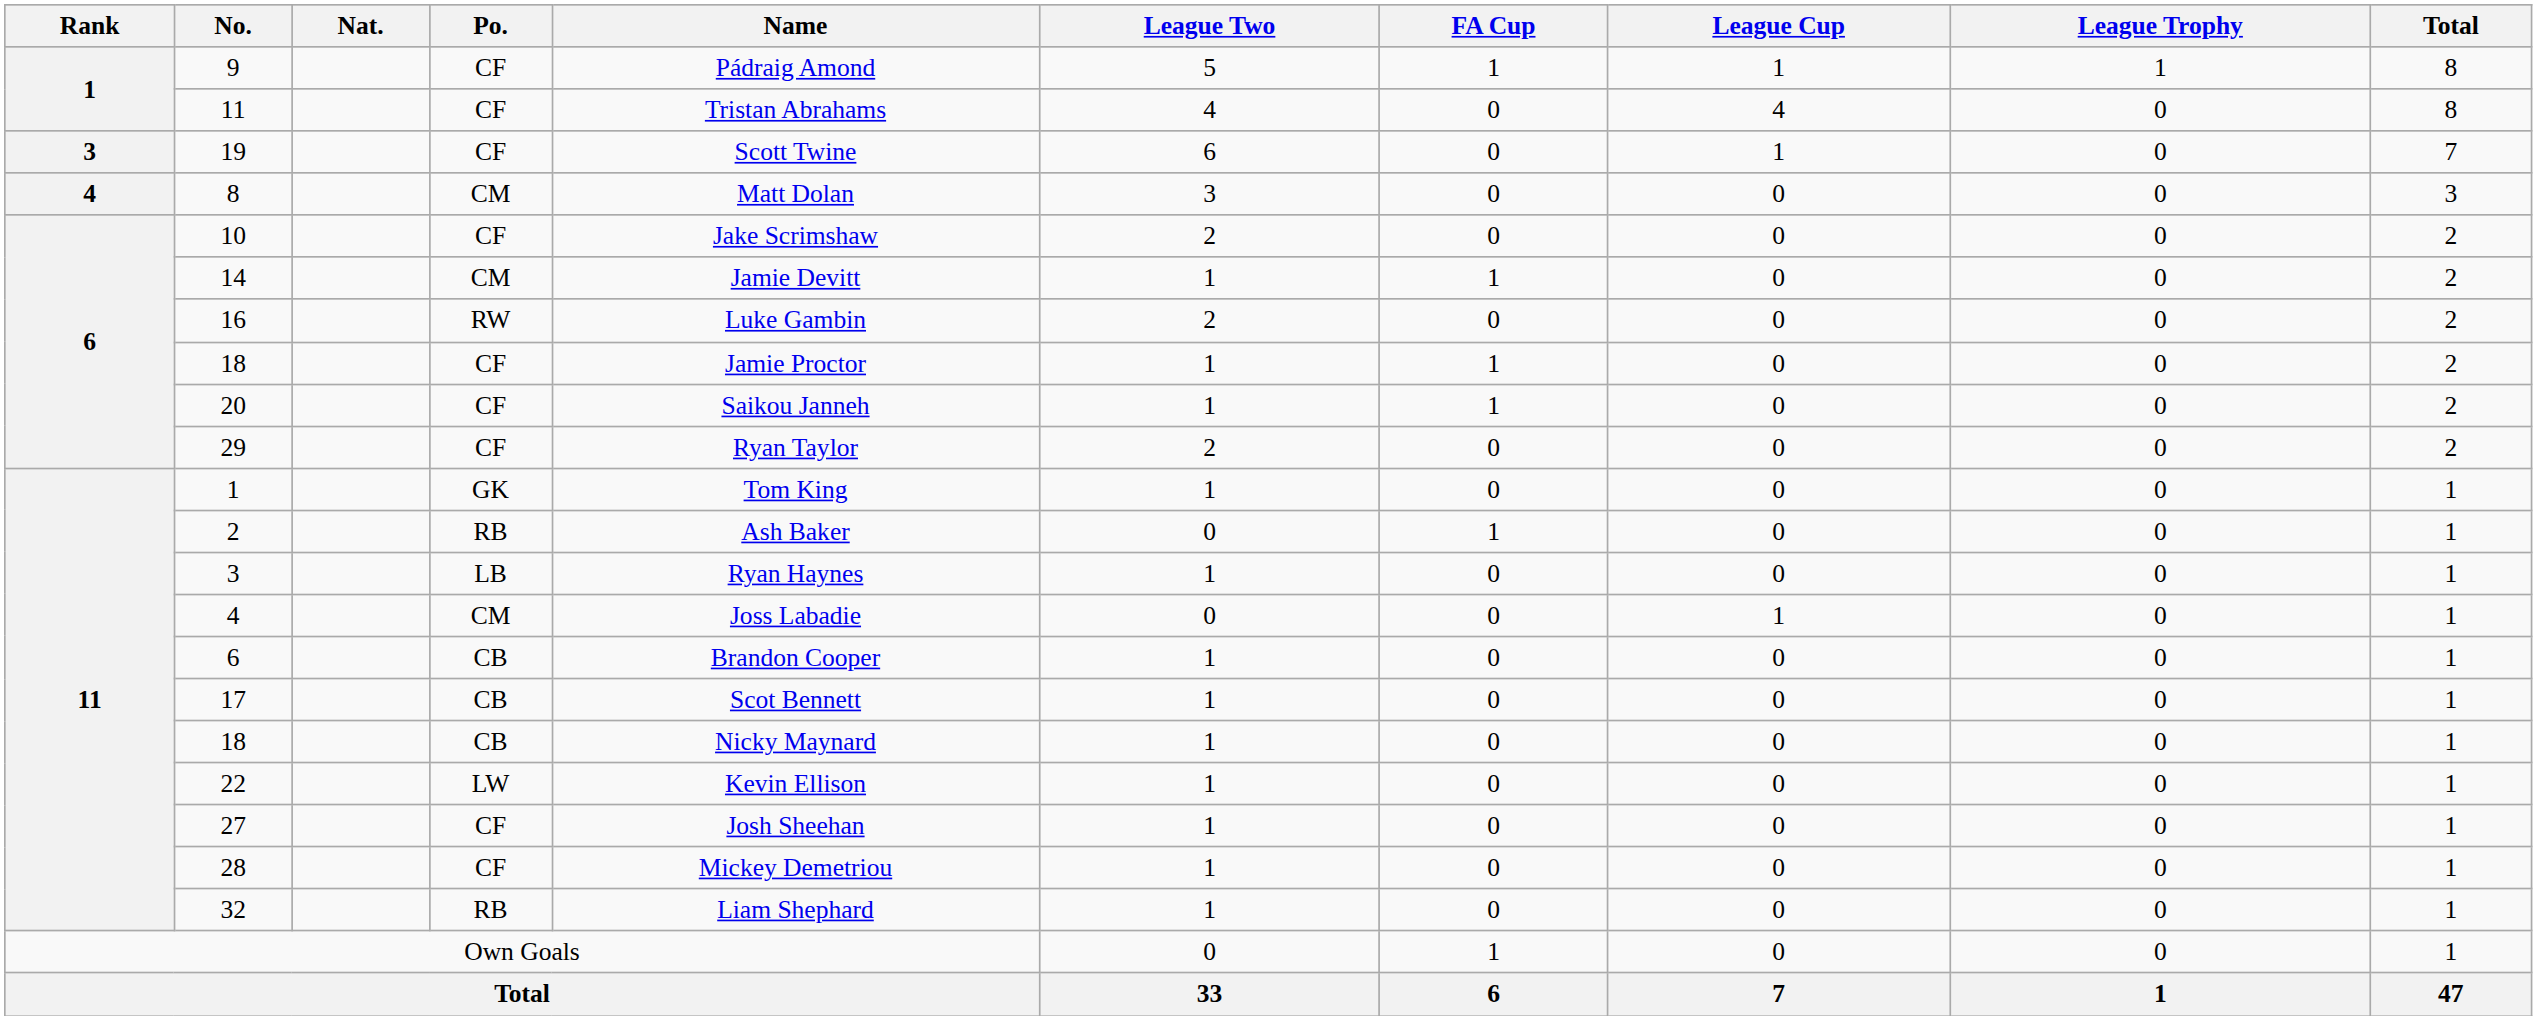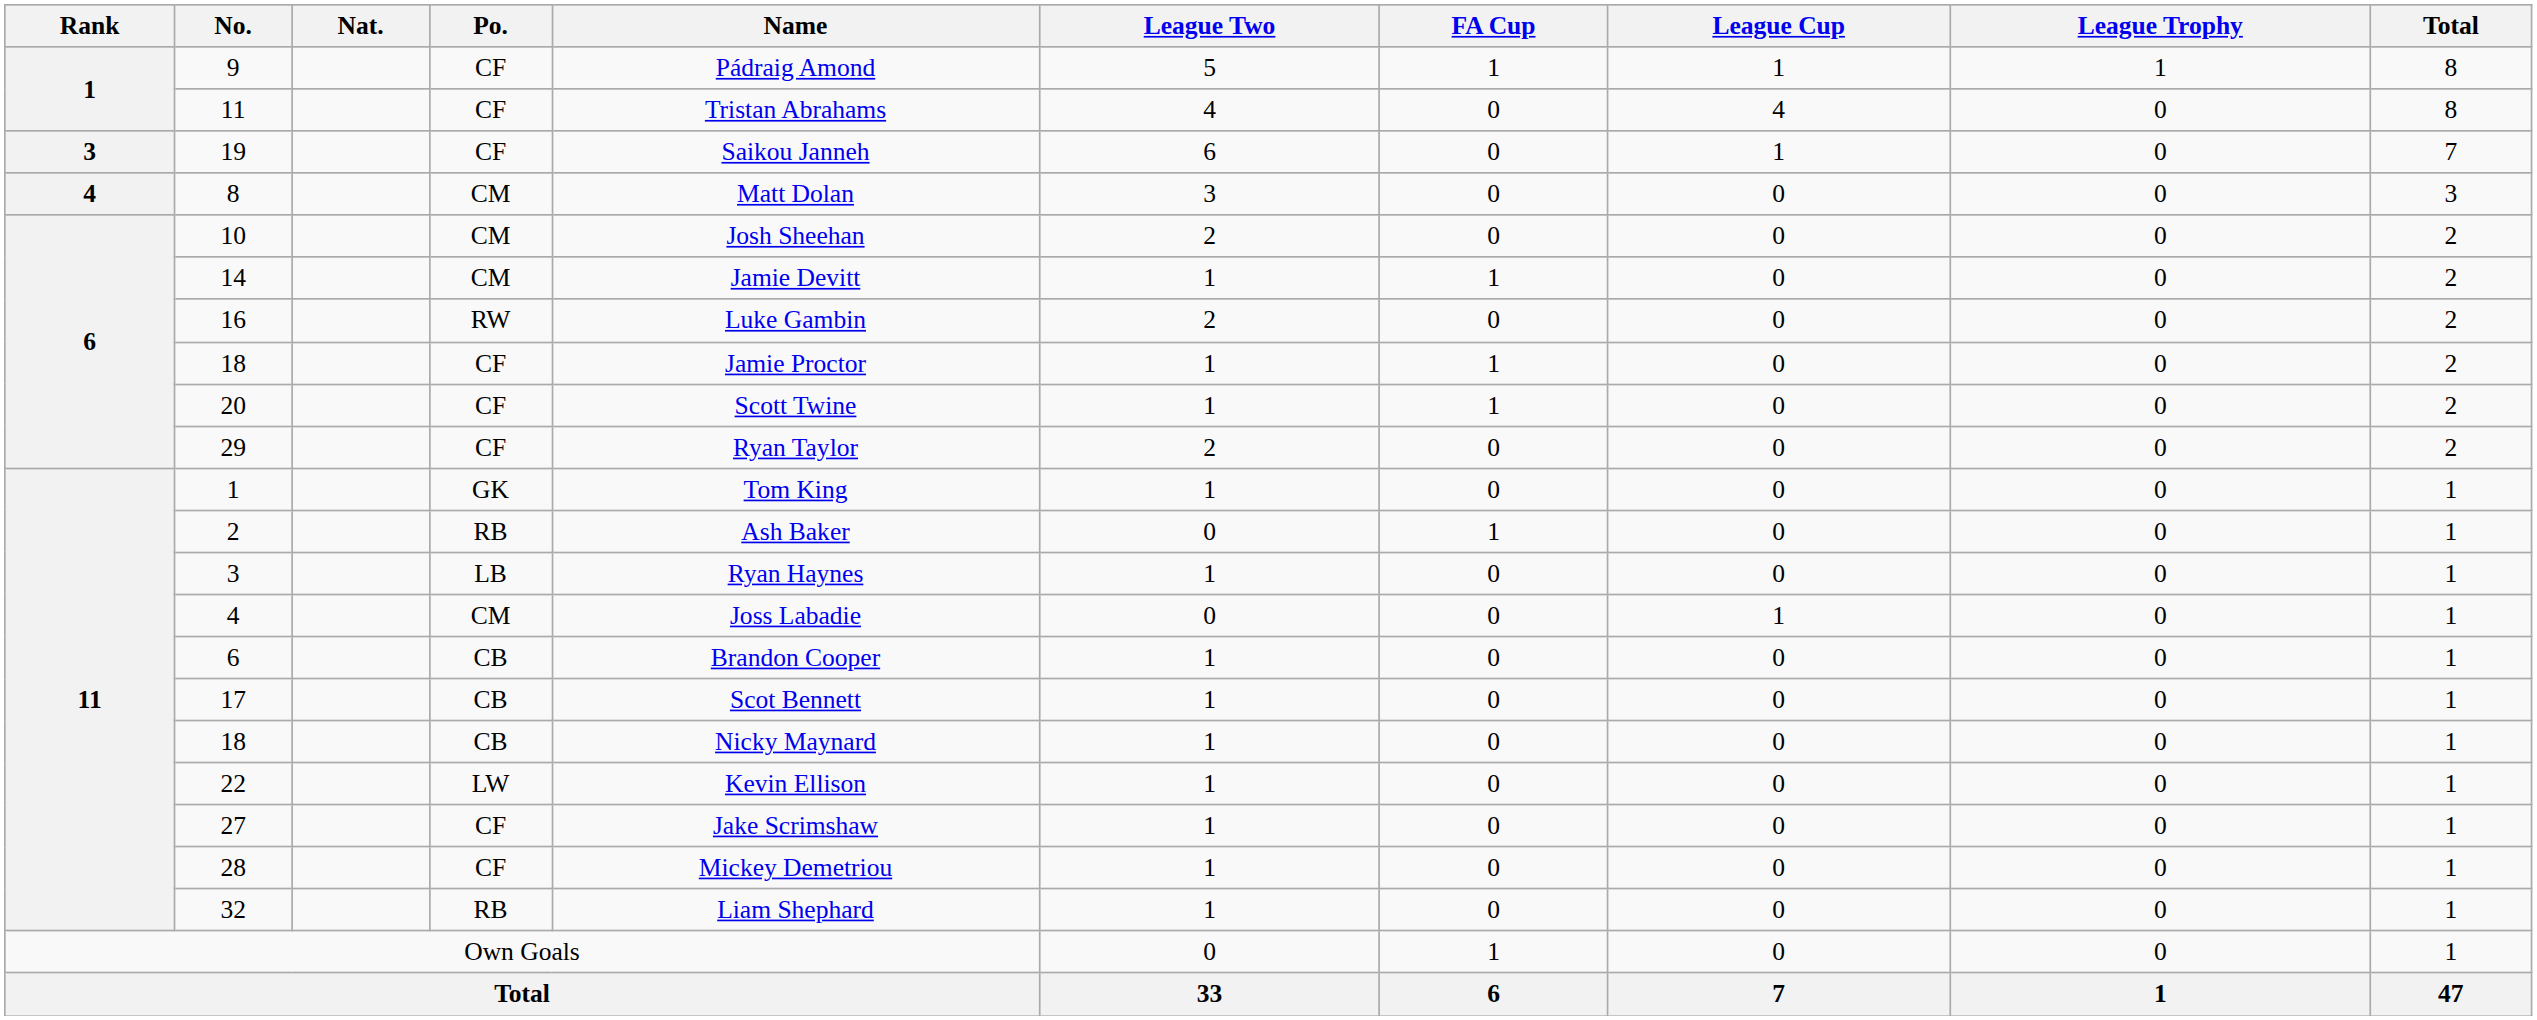19 | Name: Scott Twine -> Saikou Janneh
10 | Po.: CF -> CM
10 | Name: Jake Scrimshaw -> Josh Sheehan
20 | Name: Saikou Janneh -> Scott Twine
27 | Name: Josh Sheehan -> Jake Scrimshaw
